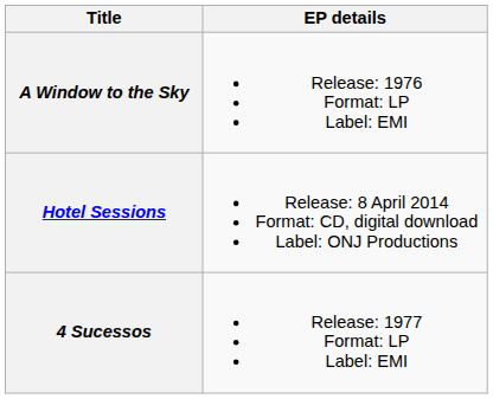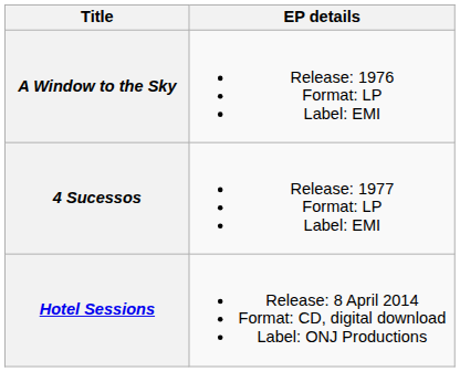rows swapped: 4 Sucessos <-> Hotel Sessions
